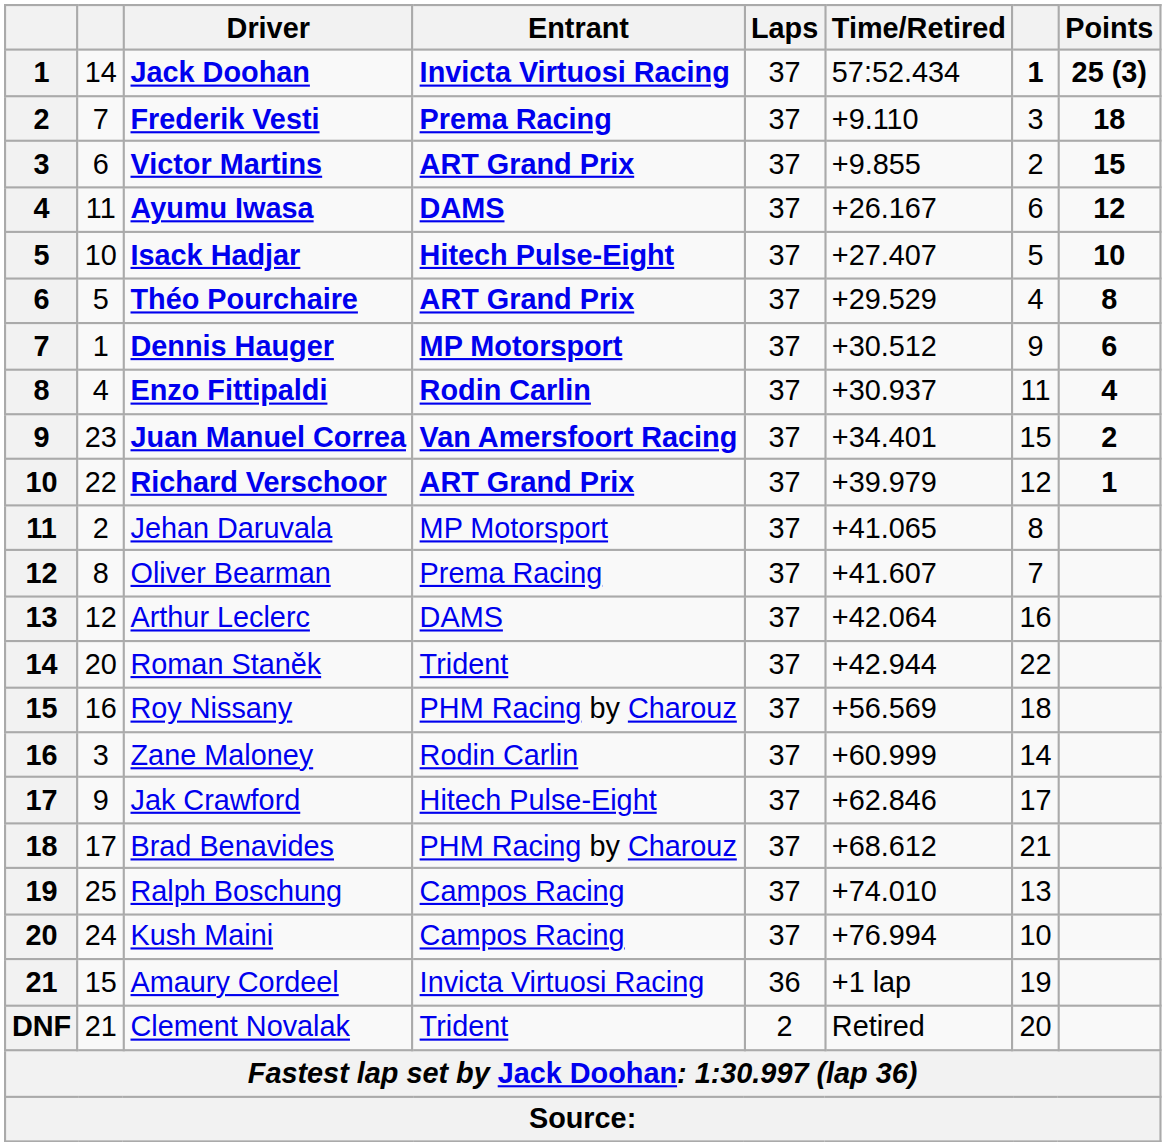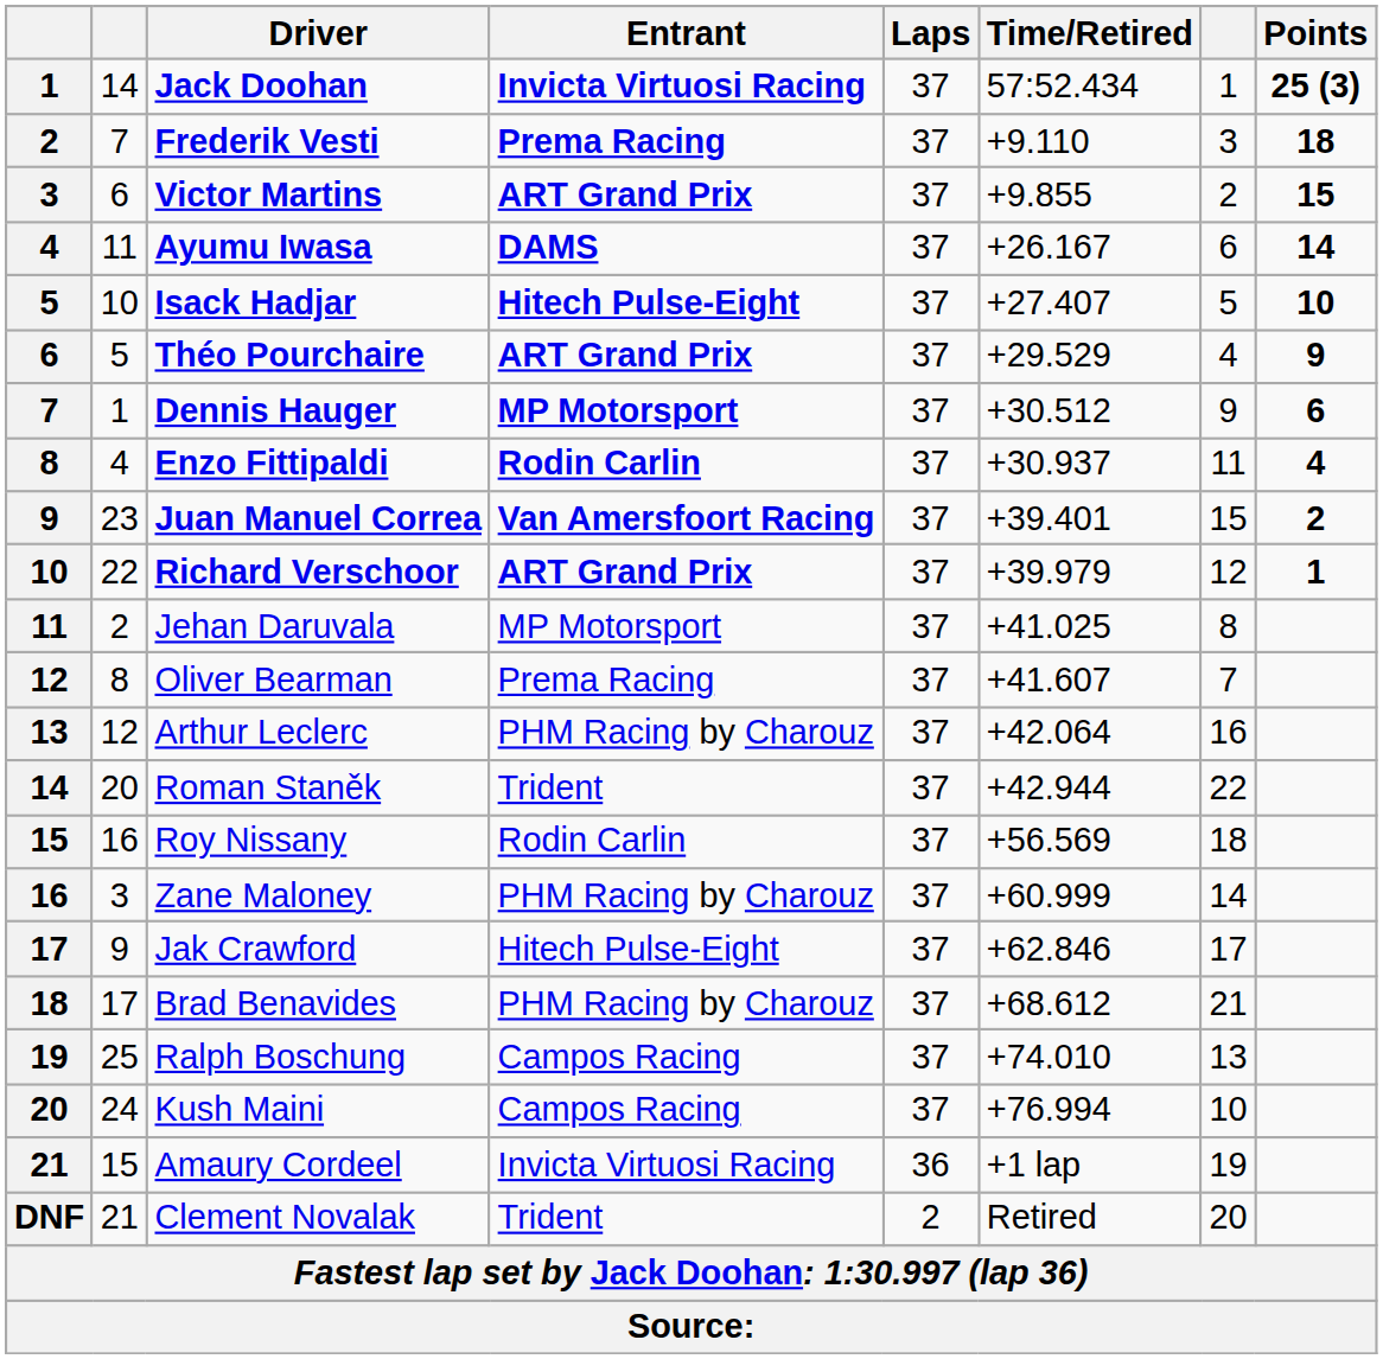Jack Doohan | column 7: bold -> normal
Ayumu Iwasa | Points: 12 -> 14
Théo Pourchaire | Points: 8 -> 9
Juan Manuel Correa | Time/Retired: +34.401 -> +39.401
Jehan Daruvala | Time/Retired: +41.065 -> +41.025
Arthur Leclerc | Entrant: DAMS -> PHM Racing by Charouz
Roy Nissany | Entrant: PHM Racing by Charouz -> Rodin Carlin
Zane Maloney | Entrant: Rodin Carlin -> PHM Racing by Charouz
